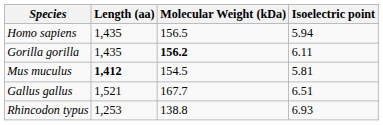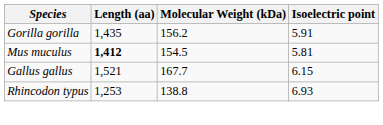- row: Homo sapiens | 1,435 | 156.5 | 5.94
Gorilla gorilla | Molecular Weight (kDa): bold -> normal
Gorilla gorilla | Isoelectric point: 6.11 -> 5.91
Gallus gallus | Isoelectric point: 6.51 -> 6.15
